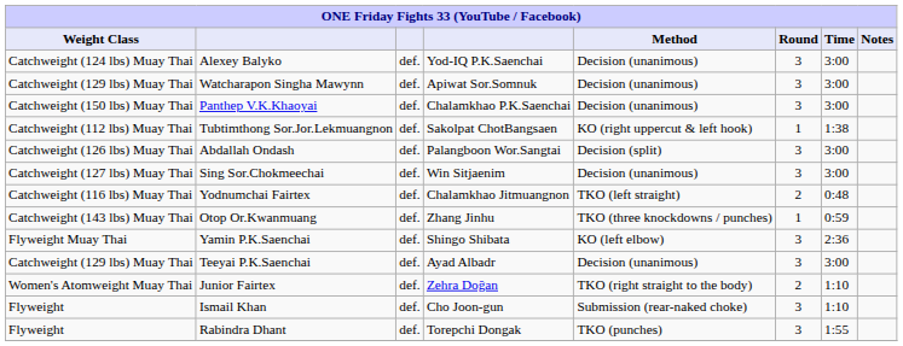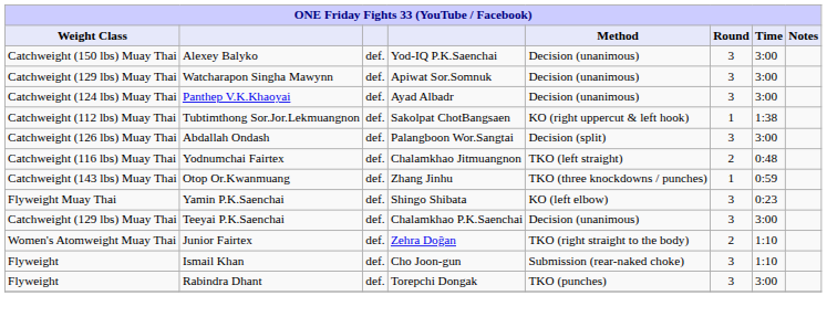Alexey Balyko | Weight Class: Catchweight (124 lbs) Muay Thai -> Catchweight (150 lbs) Muay Thai
Panthep V.K.Khaoyai | Weight Class: Catchweight (150 lbs) Muay Thai -> Catchweight (124 lbs) Muay Thai
Panthep V.K.Khaoyai | column 4: Chalamkhao P.K.Saenchai -> Ayad Albadr
- row: Catchweight (127 lbs) Muay Thai | Sing Sor.Chokmeechai | def. | Win Sitjaenim | Decision (unanimous) | 3 | 3:00
Yamin P.K.Saenchai | Time: 2:36 -> 0:23
Teeyai P.K.Saenchai | column 4: Ayad Albadr -> Chalamkhao P.K.Saenchai
Rabindra Dhant | Time: 1:55 -> 3:00
